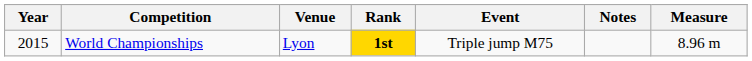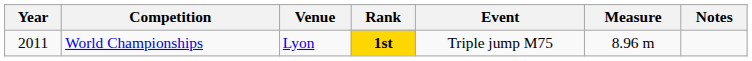columns swapped: Measure <-> Notes
World Championships | Year: 2015 -> 2011
